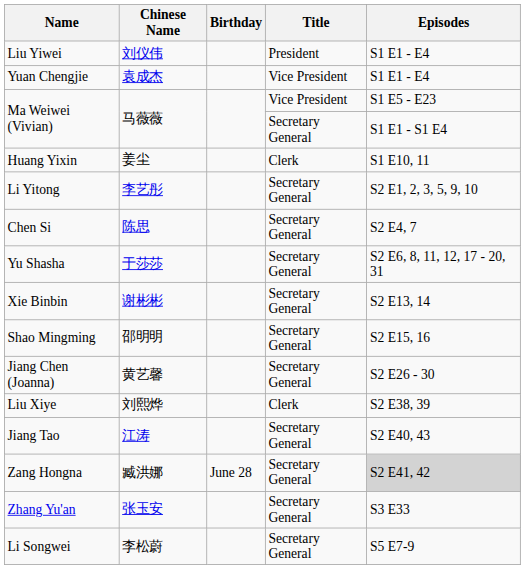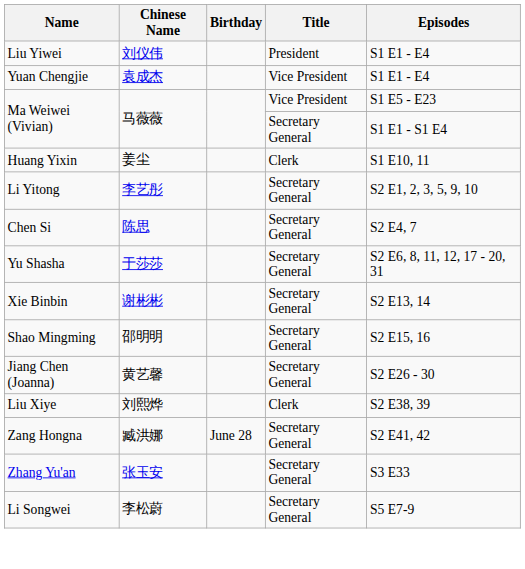- row: Jiang Tao | 江涛 | Secretary General | S2 E40, 43
Zang Hongna | Episodes: lightgrey background -> no background
